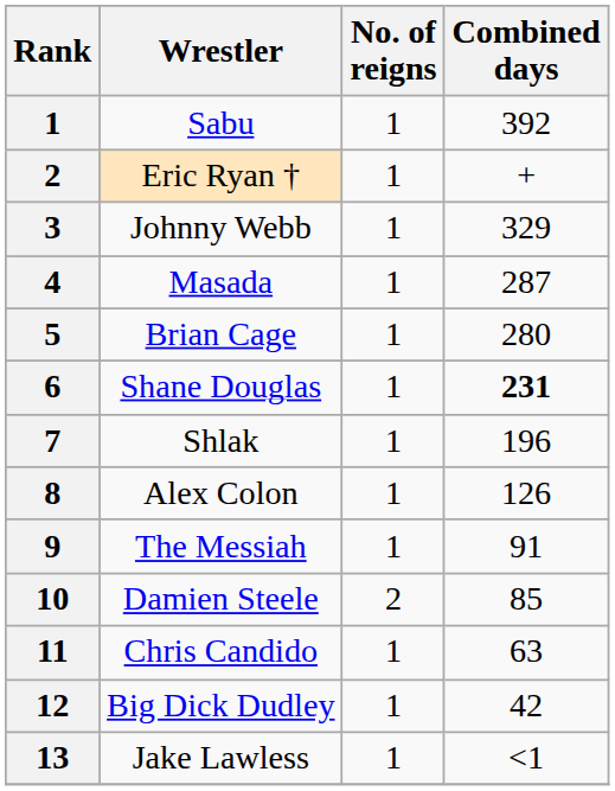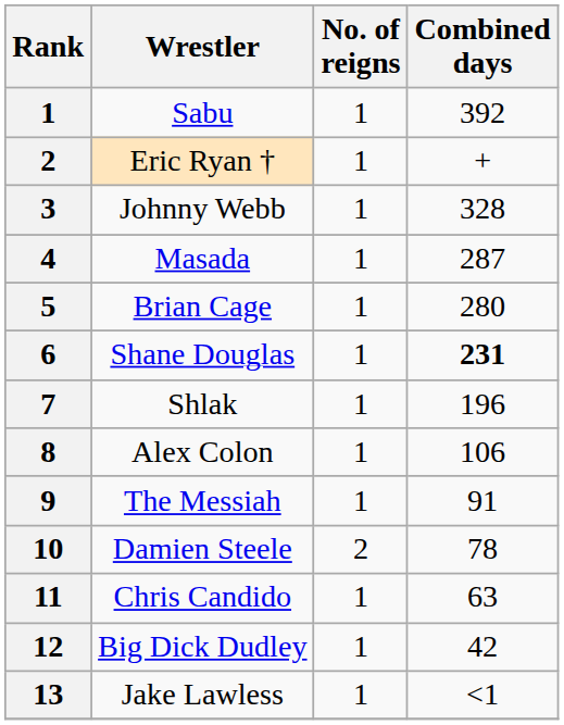Johnny Webb | Combined days: 329 -> 328
Alex Colon | Combined days: 126 -> 106
Damien Steele | Combined days: 85 -> 78
